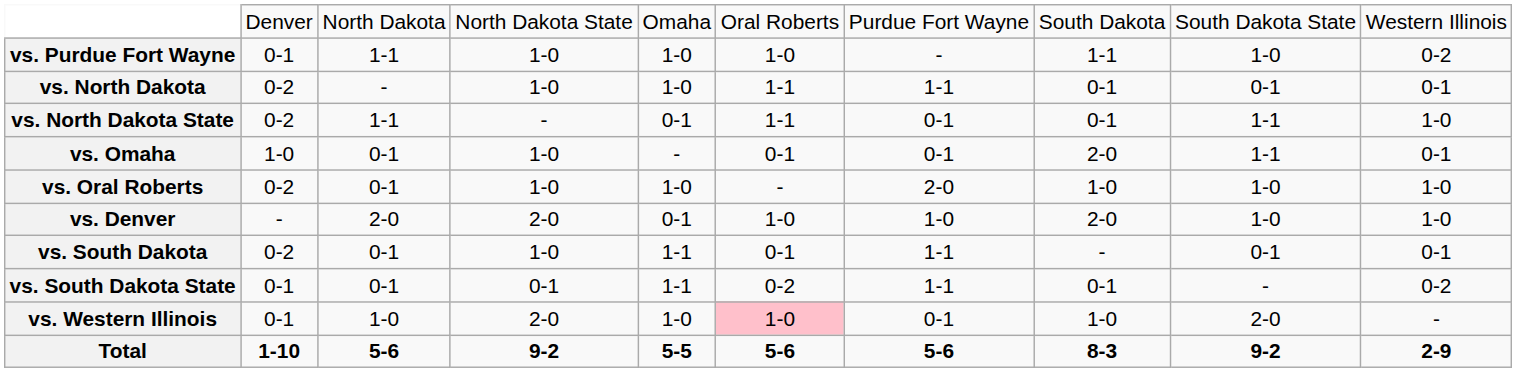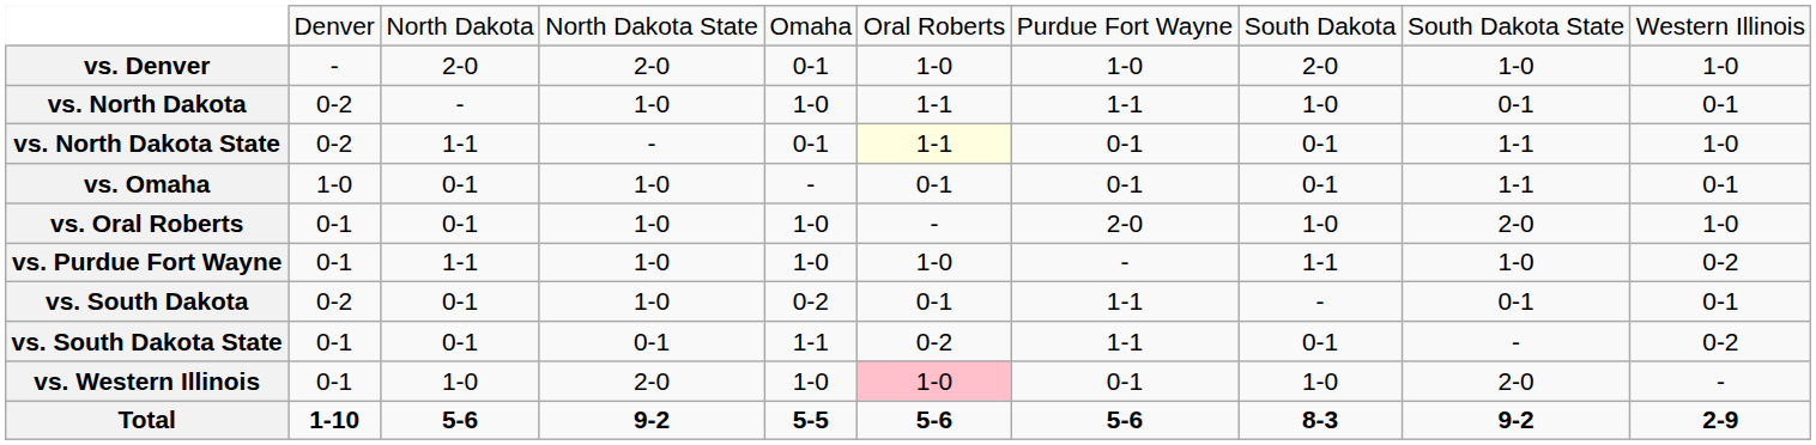rows swapped: vs. Denver <-> vs. Purdue Fort Wayne
vs. North Dakota | column 8: 0-1 -> 1-0
vs. North Dakota State | column 6: no background -> lightyellow background
vs. Omaha | column 8: 2-0 -> 0-1
vs. Oral Roberts | column 2: 0-2 -> 0-1
vs. Oral Roberts | column 9: 1-0 -> 2-0
vs. South Dakota | column 5: 1-1 -> 0-2
